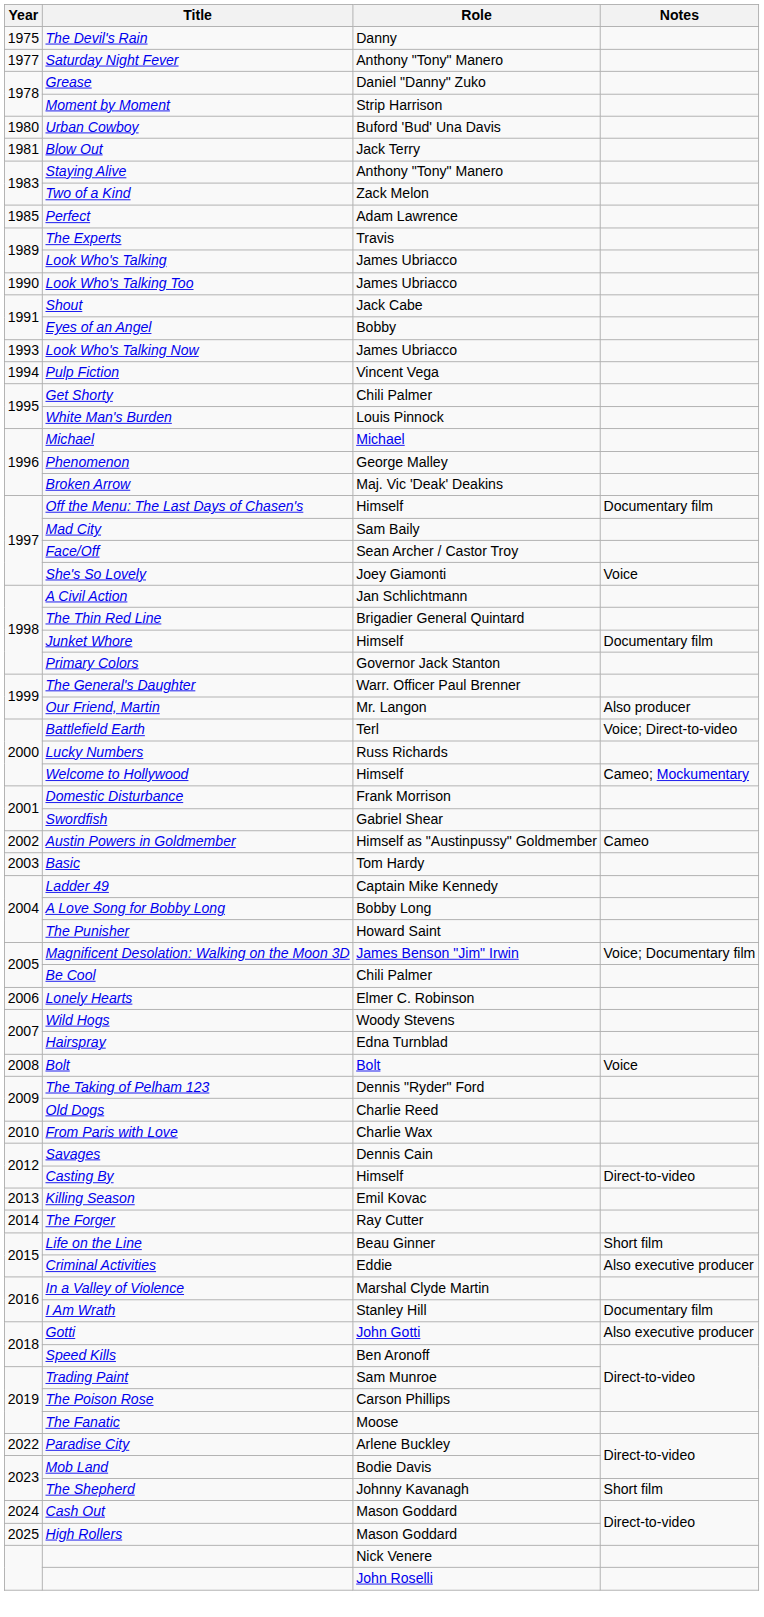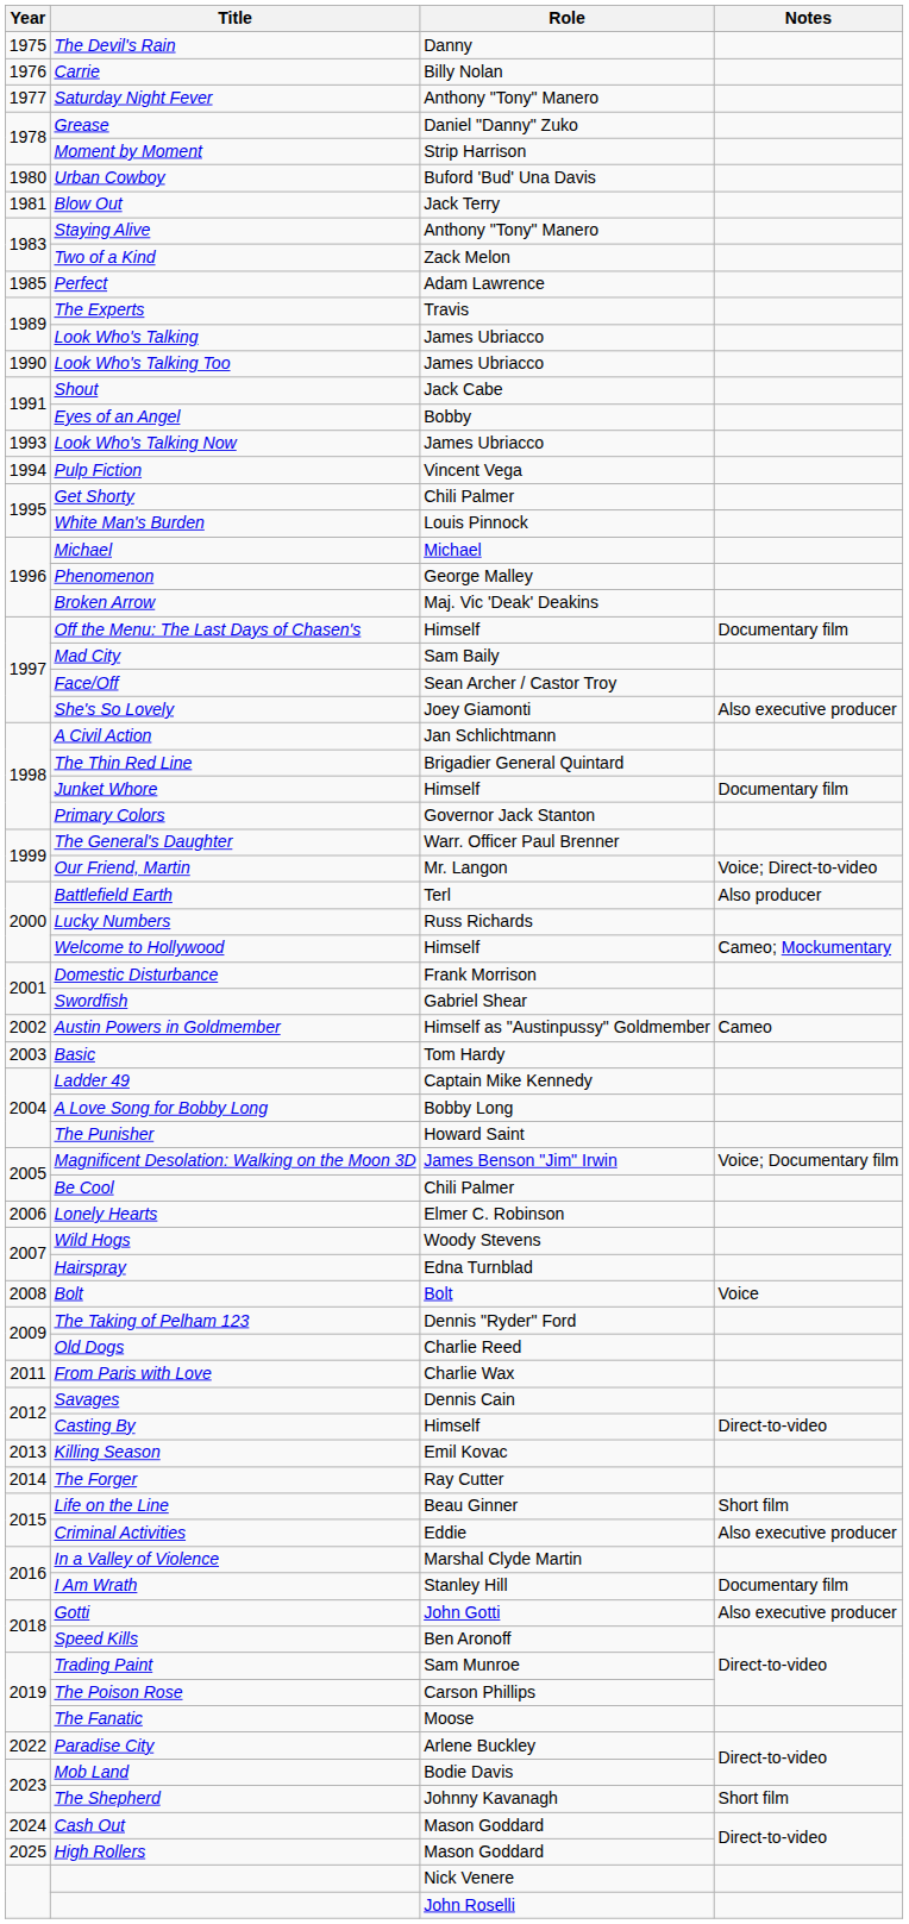+ row: 1976 | Carrie | Billy Nolan
She's So Lovely | Notes: Voice -> Also executive producer
Our Friend, Martin | Notes: Also producer -> Voice; Direct-to-video
Battlefield Earth | Notes: Voice; Direct-to-video -> Also producer
From Paris with Love | Year: 2010 -> 2011
